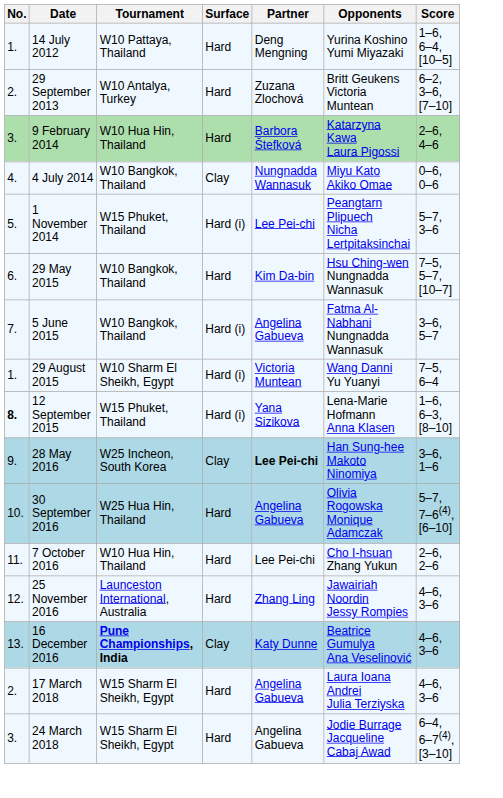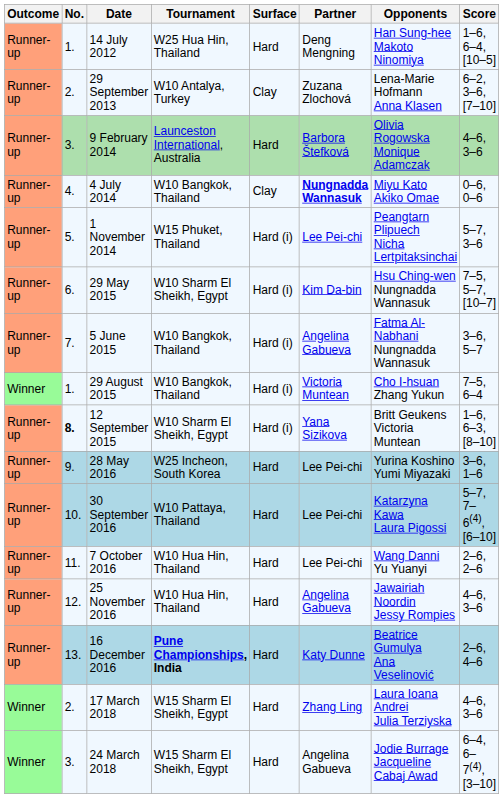+ column: Outcome | Runner-up | Runner-up | Runner-up | Runner-up | Runner-up | Runner-up | Runner-up | Winner | Runner-up | Runner-up | Runner-up | Runner-up | Runner-up | Runner-up | Winner | Winner
14 July 2012 | Tournament: W10 Pattaya, Thailand -> W25 Hua Hin, Thailand
14 July 2012 | Opponents: Yurina Koshino Yumi Miyazaki -> Han Sung-hee Makoto Ninomiya
29 September 2013 | Surface: Hard -> Clay
29 September 2013 | Opponents: Britt Geukens Victoria Muntean -> Lena-Marie Hofmann Anna Klasen
9 February 2014 | Tournament: W10 Hua Hin, Thailand -> Launceston International, Australia
9 February 2014 | Opponents: Katarzyna Kawa Laura Pigossi -> Olivia Rogowska Monique Adamczak
9 February 2014 | Score: 2–6, 4–6 -> 4–6, 3–6
4 July 2014 | Partner: normal -> bold
29 May 2015 | Tournament: W10 Bangkok, Thailand -> W10 Sharm El Sheikh, Egypt
29 May 2015 | Surface: Hard -> Hard (i)
29 August 2015 | Tournament: W10 Sharm El Sheikh, Egypt -> W10 Bangkok, Thailand
29 August 2015 | Opponents: Wang Danni Yu Yuanyi -> Cho I-hsuan Zhang Yukun
12 September 2015 | Tournament: W15 Phuket, Thailand -> W10 Sharm El Sheikh, Egypt
12 September 2015 | Opponents: Lena-Marie Hofmann Anna Klasen -> Britt Geukens Victoria Muntean
28 May 2016 | Surface: Clay -> Hard
28 May 2016 | Partner: bold -> normal
28 May 2016 | Opponents: Han Sung-hee Makoto Ninomiya -> Yurina Koshino Yumi Miyazaki
30 September 2016 | Tournament: W25 Hua Hin, Thailand -> W10 Pattaya, Thailand
30 September 2016 | Partner: Angelina Gabueva -> Lee Pei-chi
30 September 2016 | Opponents: Olivia Rogowska Monique Adamczak -> Katarzyna Kawa Laura Pigossi
7 October 2016 | Opponents: Cho I-hsuan Zhang Yukun -> Wang Danni Yu Yuanyi
25 November 2016 | Tournament: Launceston International, Australia -> W10 Hua Hin, Thailand
25 November 2016 | Partner: Zhang Ling -> Angelina Gabueva
16 December 2016 | Surface: Clay -> Hard
16 December 2016 | Score: 4–6, 3–6 -> 2–6, 4–6
17 March 2018 | Partner: Angelina Gabueva -> Zhang Ling
